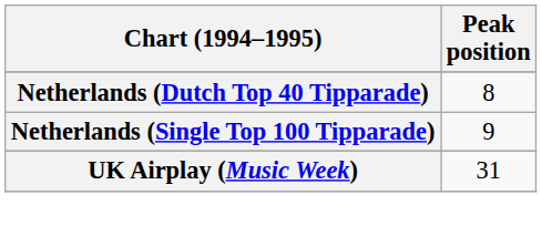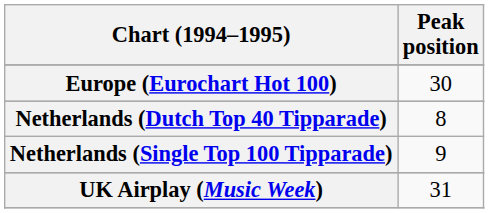+ row: Europe (Eurochart Hot 100) | 30
